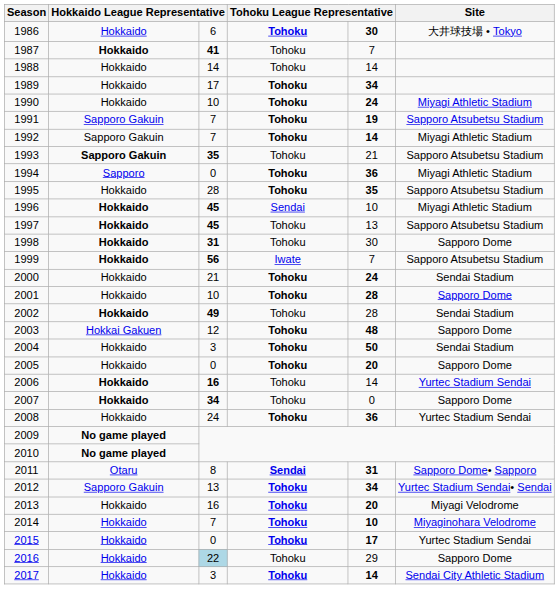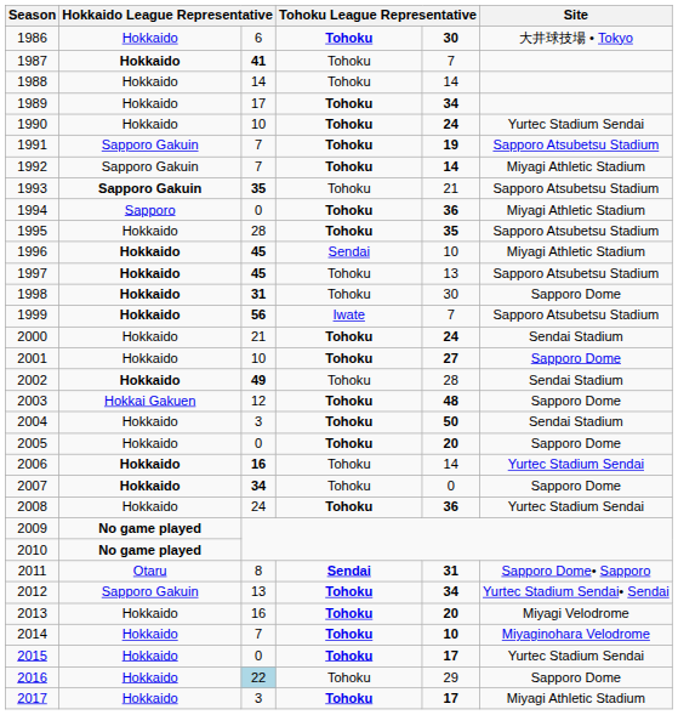1990 | Site: Miyagi Athletic Stadium -> Yurtec Stadium Sendai
2001 | column 5: 28 -> 27
2017 | column 5: 14 -> 17
2017 | Site: Sendai City Athletic Stadium -> Miyagi Athletic Stadium
